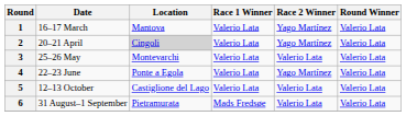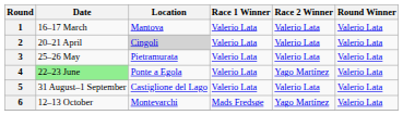1 | Race 2 Winner: Yago Martínez -> Valerio Lata
2 | Race 2 Winner: Yago Martínez -> Valerio Lata
3 | Location: Montevarchi -> Pietramurata
4 | Date: no background -> lightgreen background
5 | Date: 12–13 October -> 31 August–1 September
6 | Date: 31 August–1 September -> 12–13 October
6 | Location: Pietramurata -> Montevarchi
6 | Race 2 Winner: Valerio Lata -> Yago Martínez
